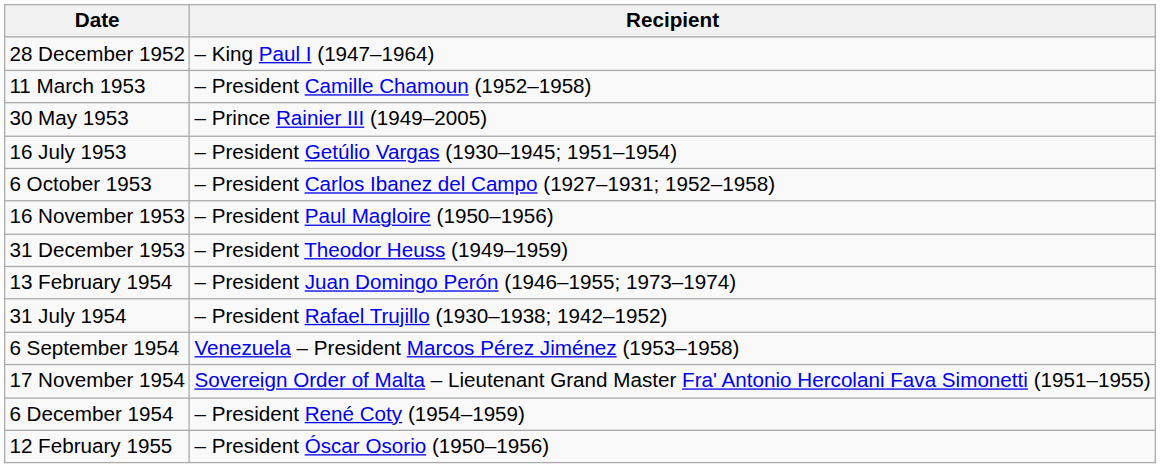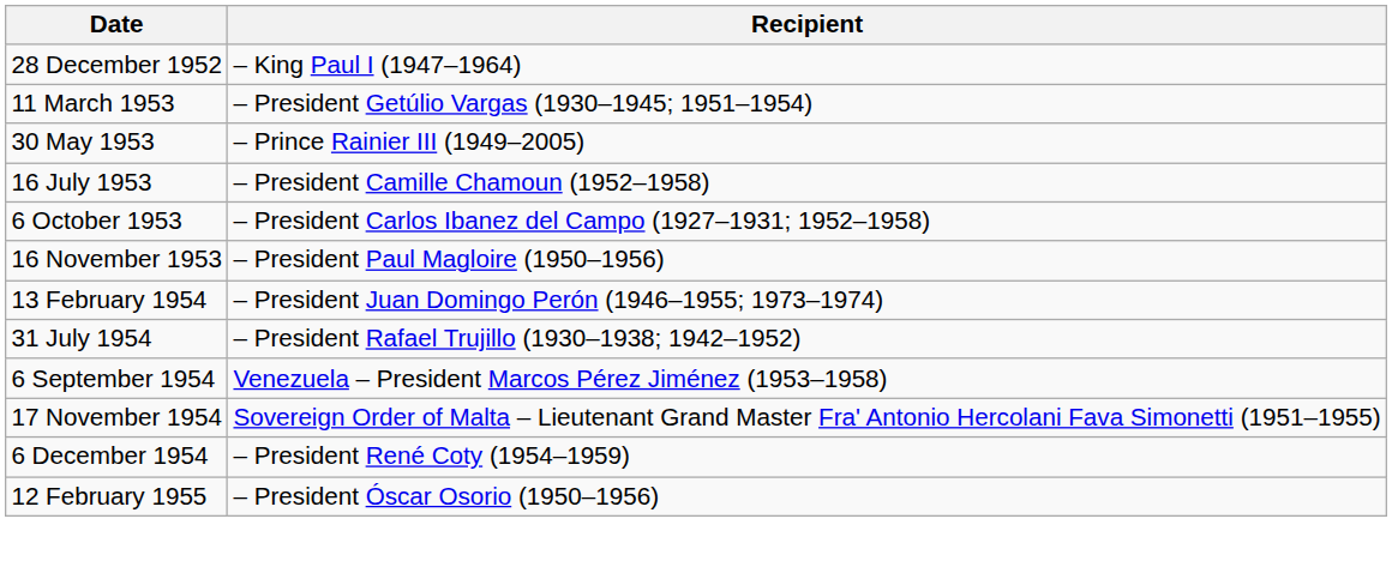11 March 1953 | Recipient: – President Camille Chamoun (1952–1958) -> – President Getúlio Vargas (1930–1945; 1951–1954)
16 July 1953 | Recipient: – President Getúlio Vargas (1930–1945; 1951–1954) -> – President Camille Chamoun (1952–1958)
- row: 31 December 1953 | – President Theodor Heuss (1949–1959)
